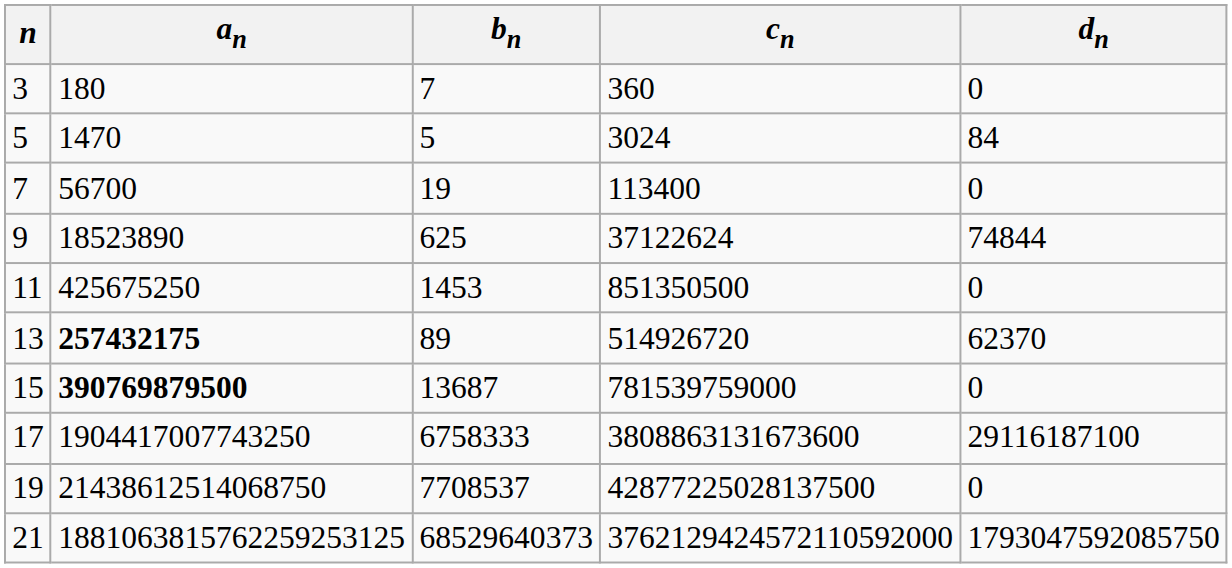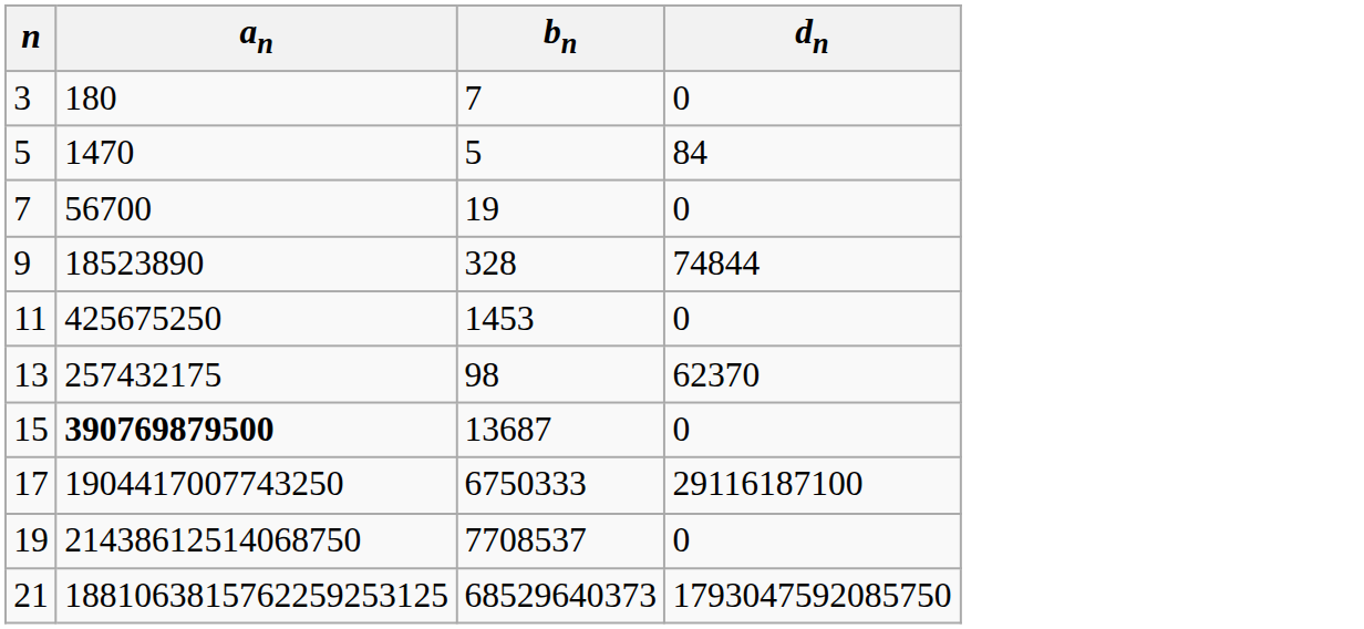- column: cn | 360 | 3024 | 113400 | 37122624 | 851350500 | 514926720 | 781539759000 | 3808863131673600 | 42877225028137500 | 3762129424572110592000
9 | bn: 625 -> 328
13 | an: bold -> normal
13 | bn: 89 -> 98
17 | bn: 6758333 -> 6750333
